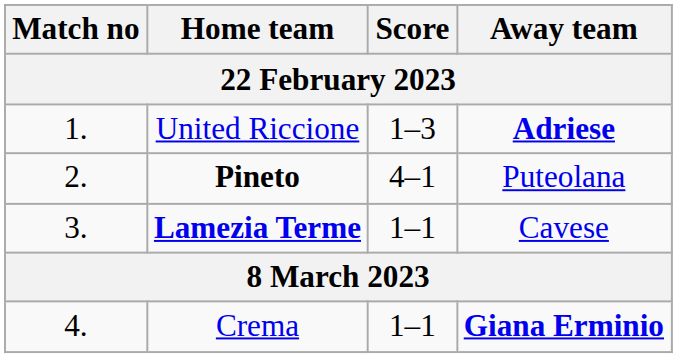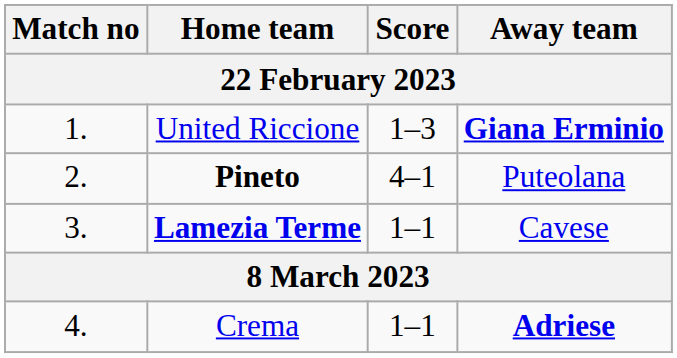United Riccione | Away team: Adriese -> Giana Erminio
Crema | Away team: Giana Erminio -> Adriese
